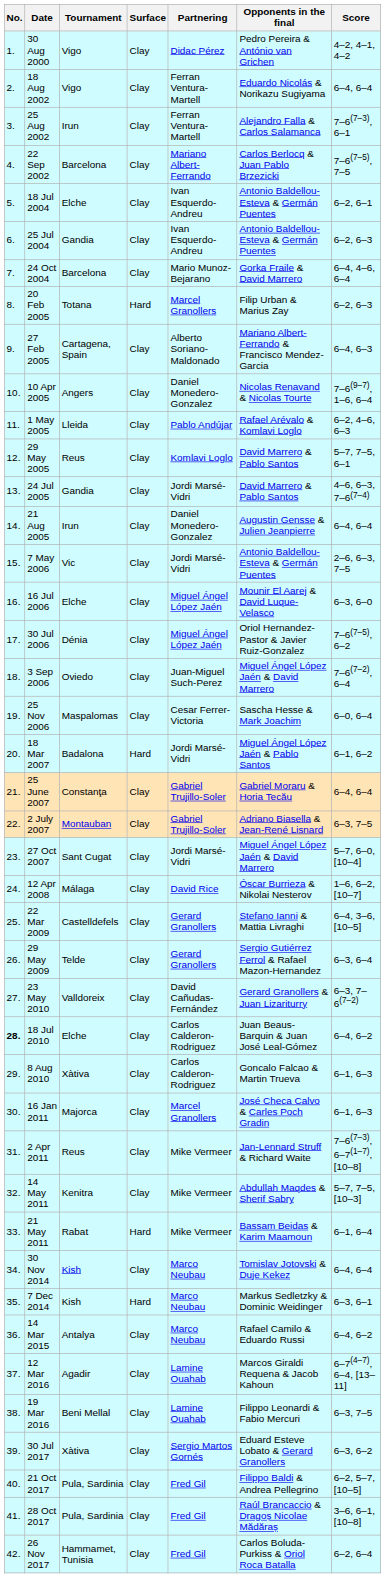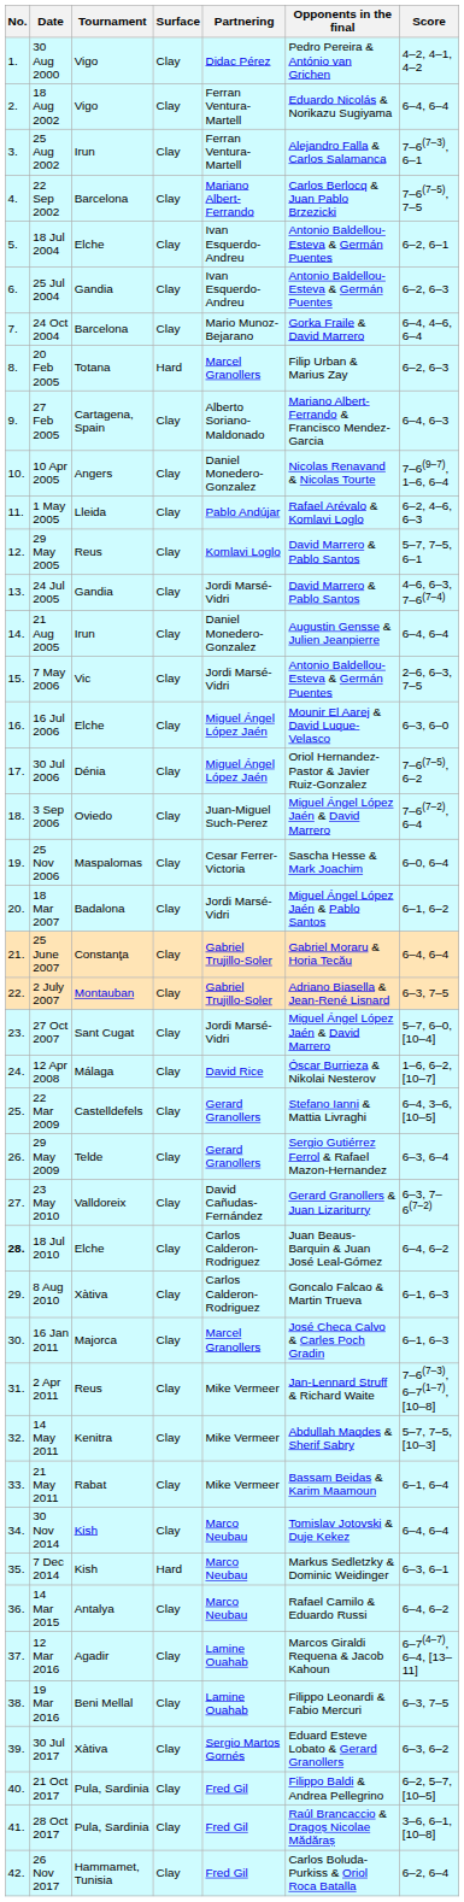18 Mar 2007 | Surface: Hard -> Clay
21 May 2011 | Surface: Hard -> Clay
